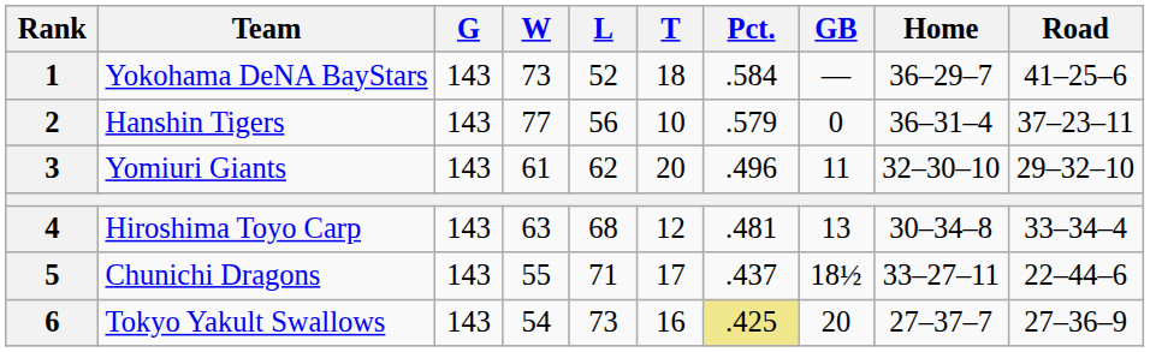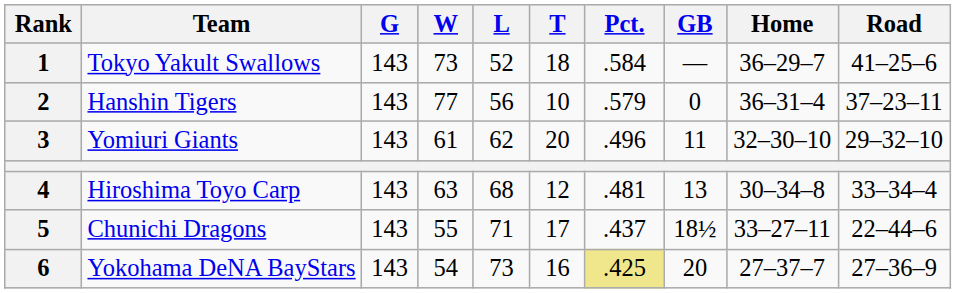1 | Team: Yokohama DeNA BayStars -> Tokyo Yakult Swallows
6 | Team: Tokyo Yakult Swallows -> Yokohama DeNA BayStars
